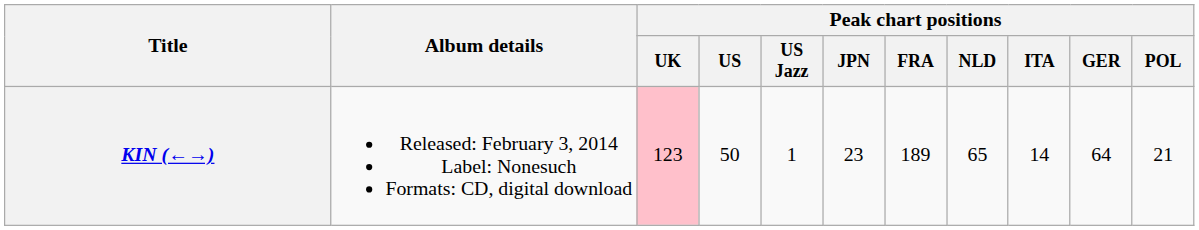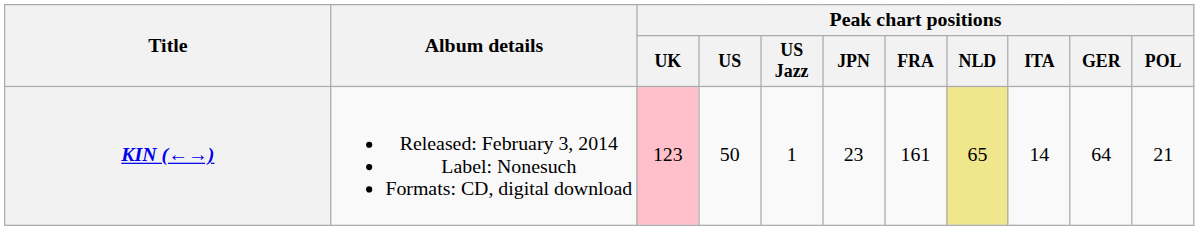KIN (←→) | Peak chart positions / FRA: 189 -> 161
KIN (←→) | Peak chart positions / NLD: no background -> khaki background
